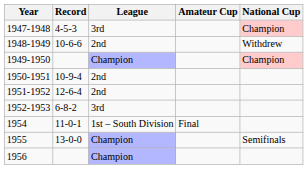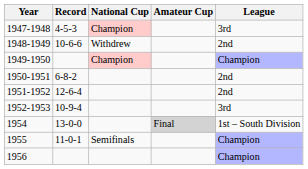columns swapped: League <-> National Cup
1950-1951 | Record: 10-9-4 -> 6-8-2
1952-1953 | Record: 6-8-2 -> 10-9-4
1954 | Record: 11-0-1 -> 13-0-0
1954 | Amateur Cup: no background -> lightgrey background
1955 | Record: 13-0-0 -> 11-0-1
